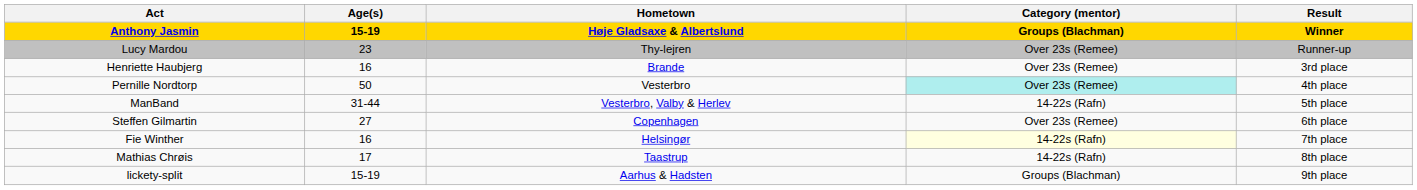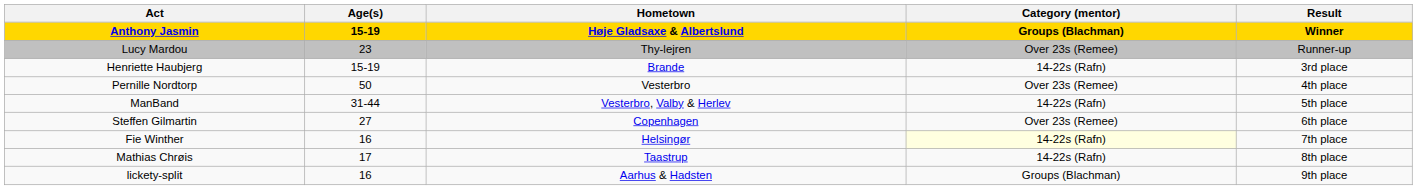Henriette Haubjerg | Age(s): 16 -> 15-19
Henriette Haubjerg | Category (mentor): Over 23s (Remee) -> 14-22s (Rafn)
Pernille Nordtorp | Category (mentor): paleturquoise background -> no background
lickety-split | Age(s): 15-19 -> 16
